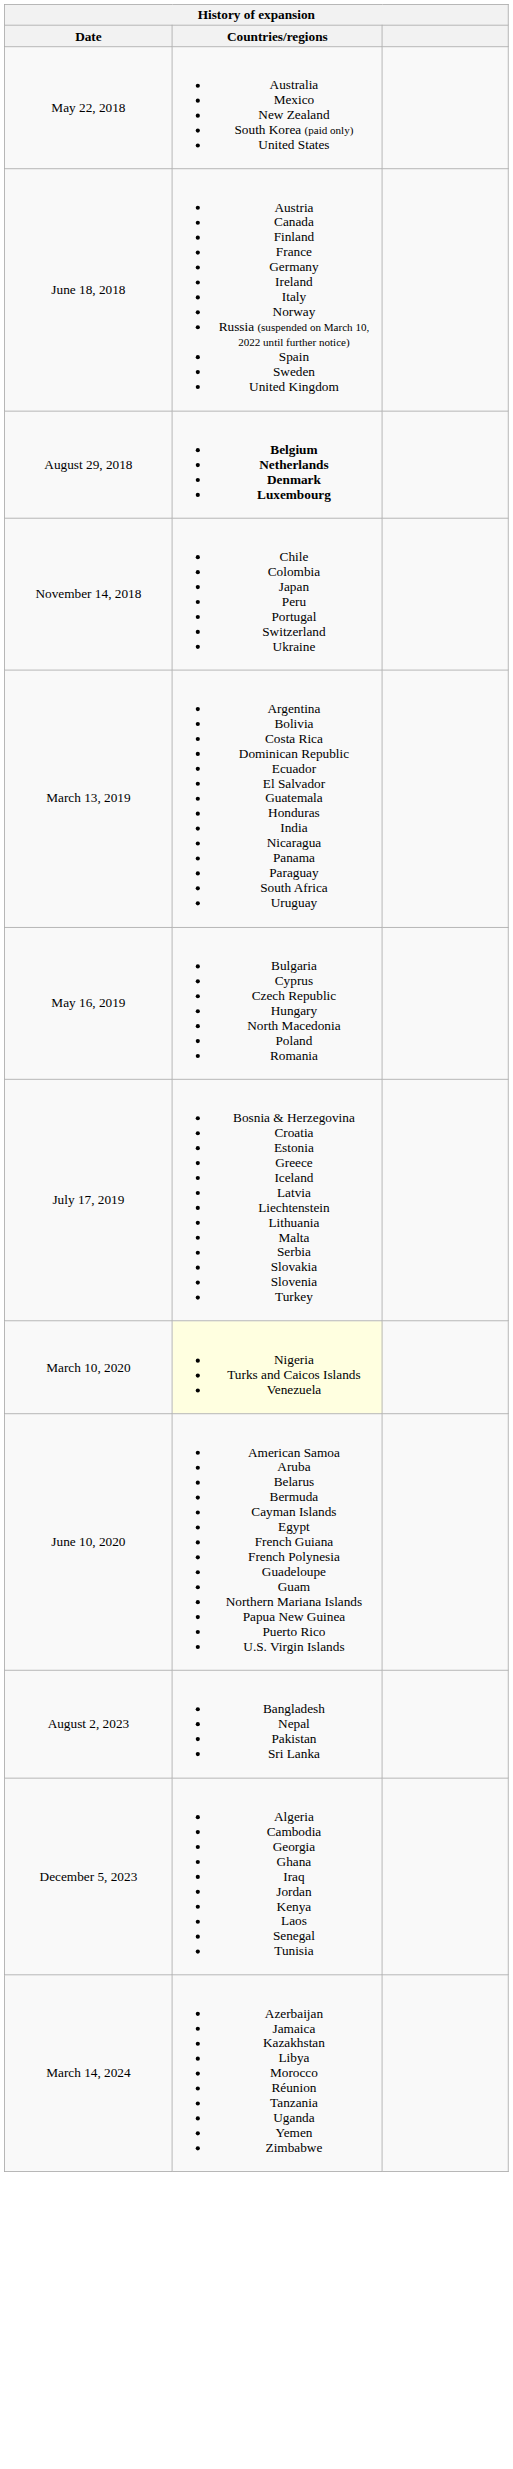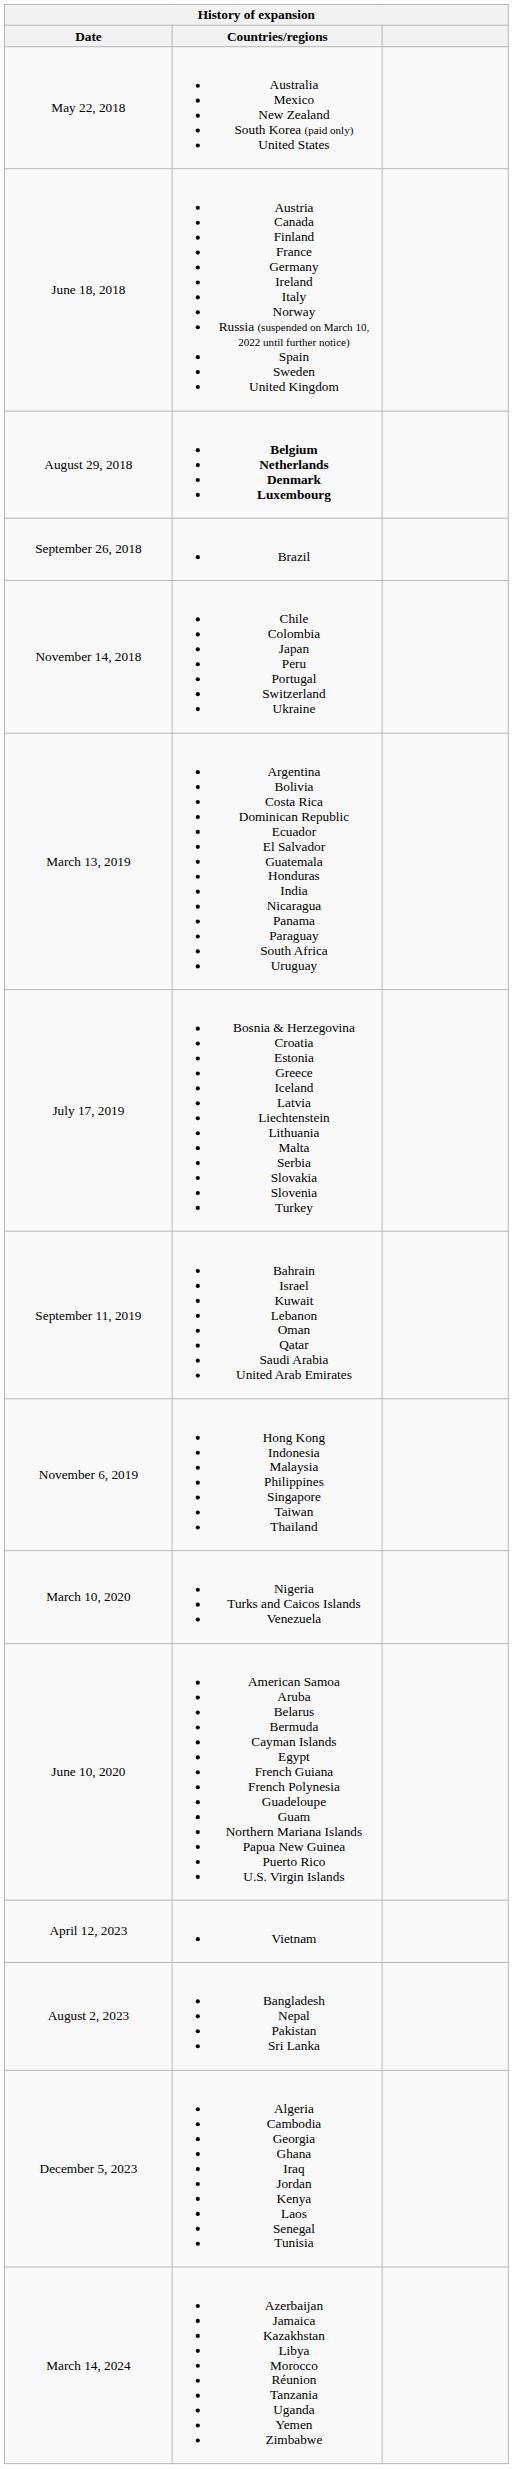+ row: September 26, 2018 | Brazil
- row: May 16, 2019 | Bulgaria Cyprus Czech Republic Hungary North Macedonia Poland Romania
+ row: September 11, 2019 | Bahrain Israel Kuwait Lebanon Oman Qatar Saudi Arabia United Arab Emirates
+ row: November 6, 2019 | Hong Kong Indonesia Malaysia Philippines Singapore Taiwan Thailand
March 10, 2020 | Countries/regions: lightyellow background -> no background
+ row: April 12, 2023 | Vietnam
